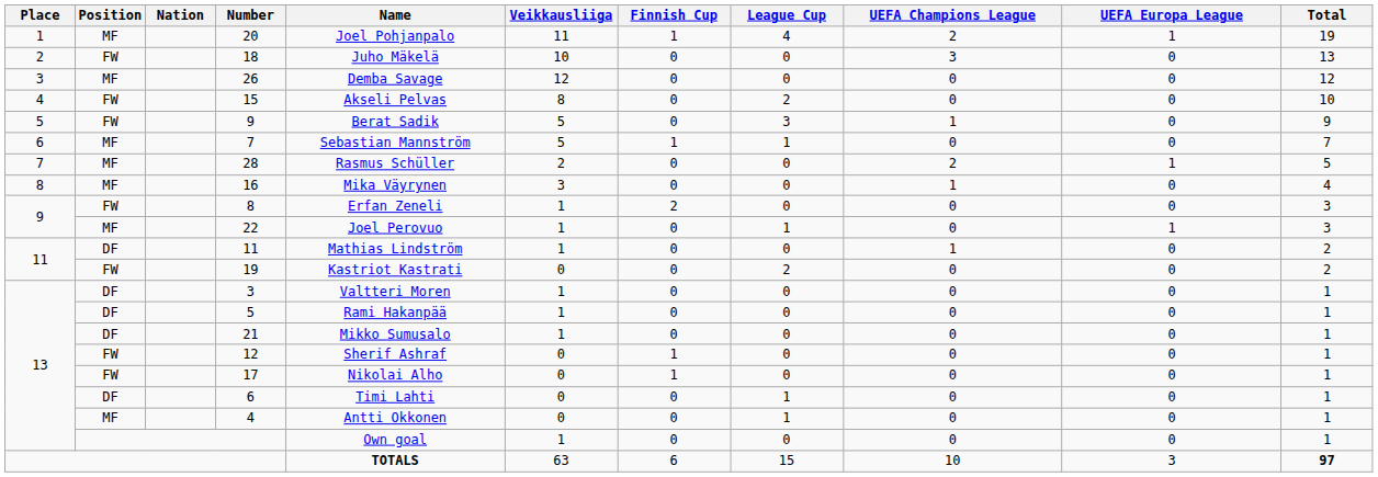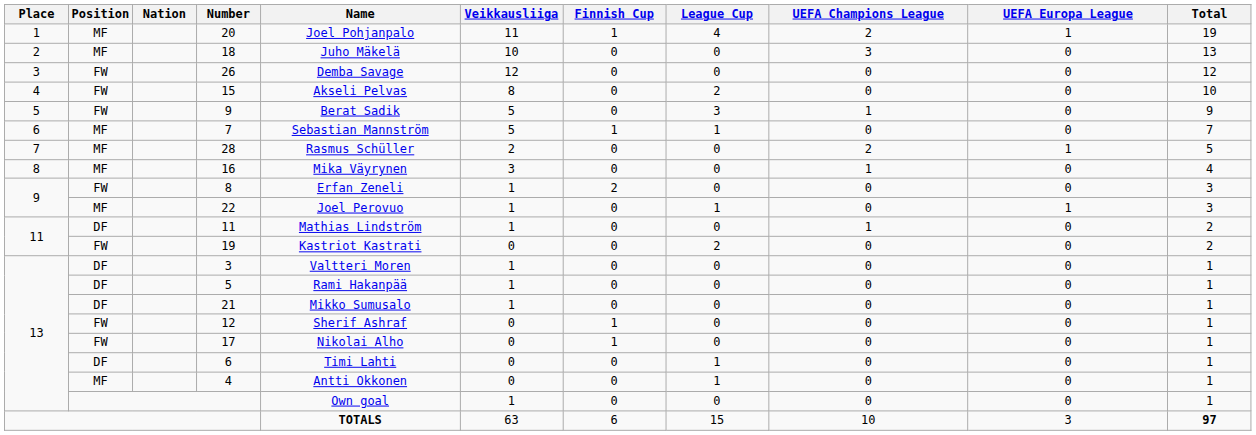18 | Position: FW -> MF
26 | Position: MF -> FW
